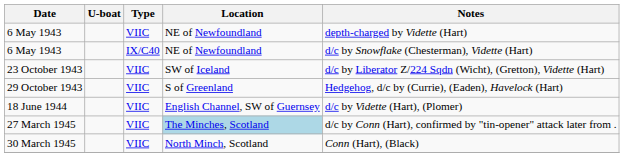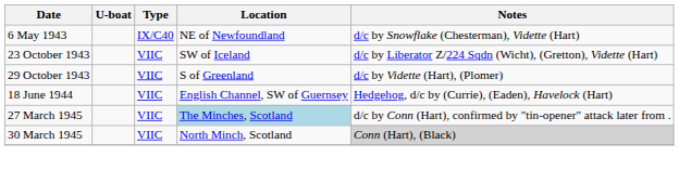- row: 6 May 1943 | VIIC | NE of Newfoundland | depth-charged by Vidette (Hart)
29 October 1943 | Notes: Hedgehog, d/c by (Currie), (Eaden), Havelock (Hart) -> d/c by Vidette (Hart), (Plomer)
18 June 1944 | Notes: d/c by Vidette (Hart), (Plomer) -> Hedgehog, d/c by (Currie), (Eaden), Havelock (Hart)
30 March 1945 | Notes: no background -> lightgrey background
